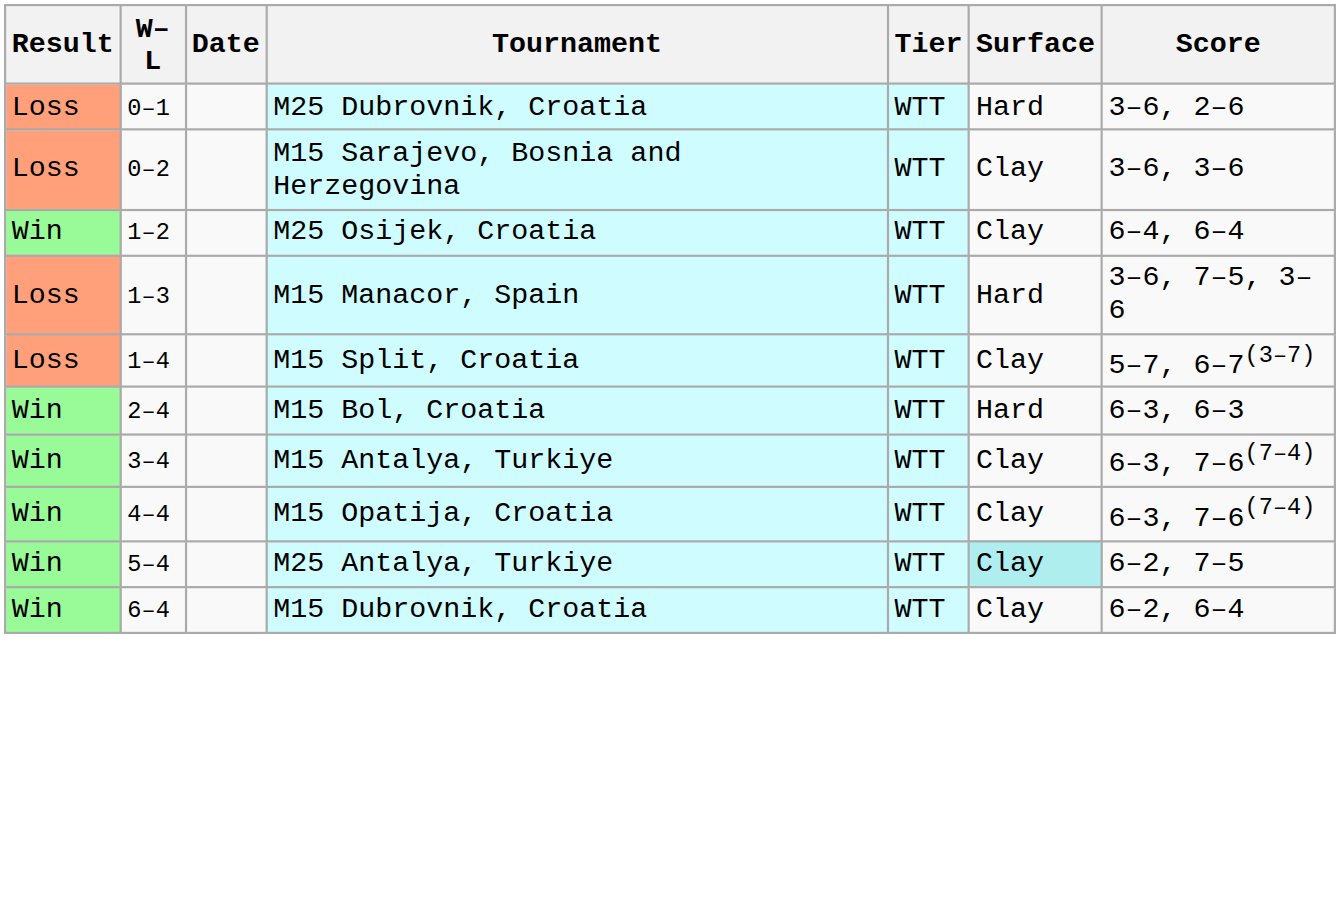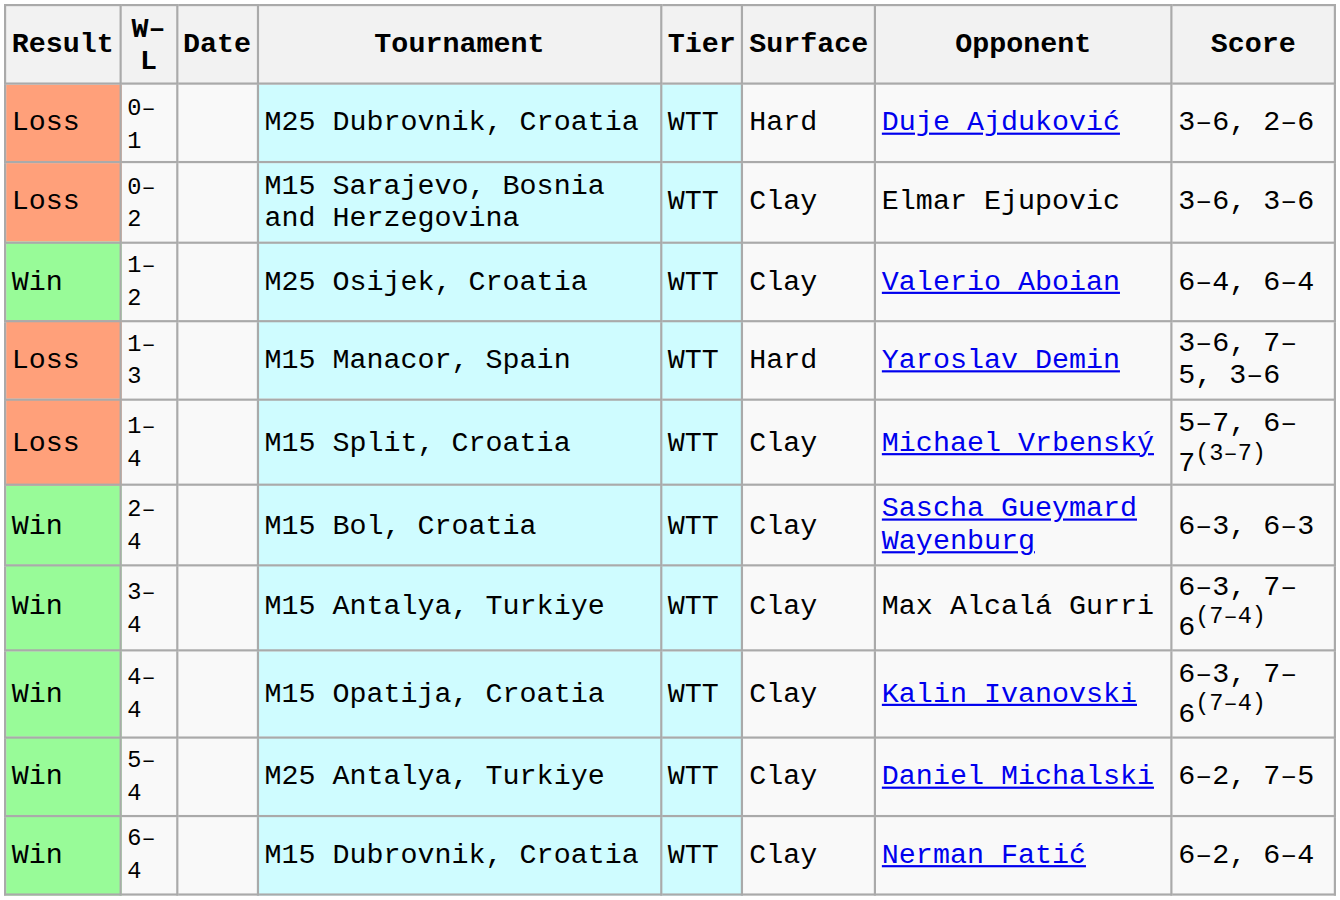+ column: Opponent | Duje Ajduković | Elmar Ejupovic | Valerio Aboian | Yaroslav Demin | Michael Vrbenský | Sascha Gueymard Wayenburg | Max Alcalá Gurri | Kalin Ivanovski | Daniel Michalski | Nerman Fatić
M15 Bol, Croatia | Surface: Hard -> Clay
M25 Antalya, Turkiye | Surface: paleturquoise background -> no background
